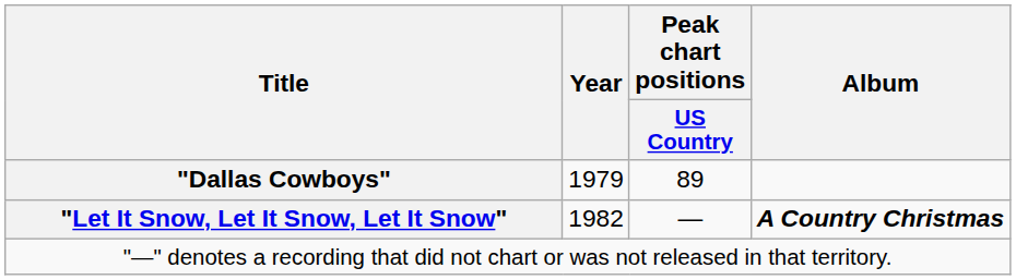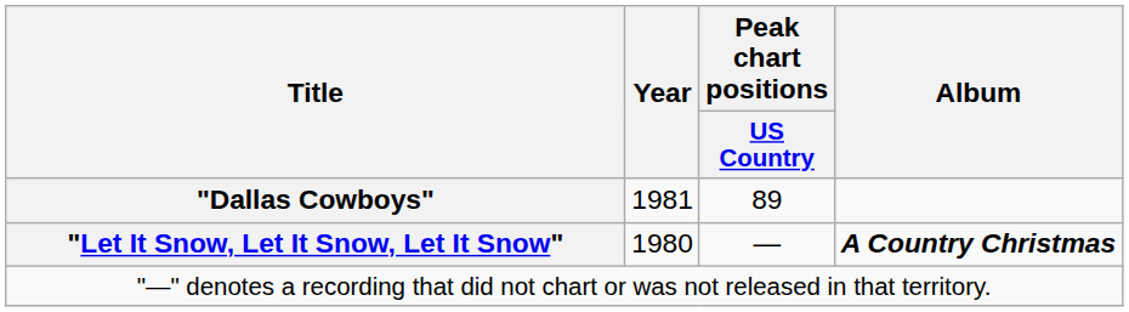"Dallas Cowboys" | Year: 1979 -> 1981
"Let It Snow, Let It Snow, Let It Snow" | Year: 1982 -> 1980
